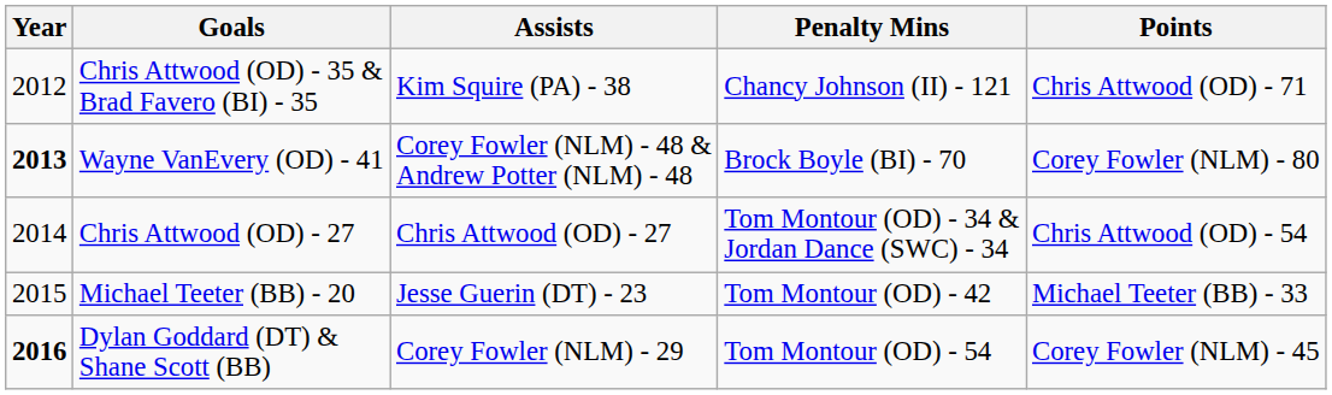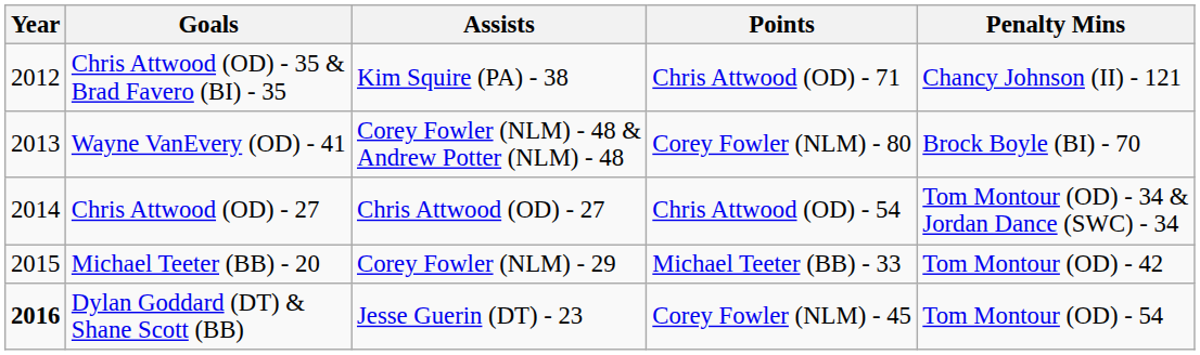columns swapped: Points <-> Penalty Mins
Wayne VanEvery (OD) - 41 | Year: bold -> normal
Michael Teeter (BB) - 20 | Assists: Jesse Guerin (DT) - 23 -> Corey Fowler (NLM) - 29
Dylan Goddard (DT) & Shane Scott (BB) | Assists: Corey Fowler (NLM) - 29 -> Jesse Guerin (DT) - 23
